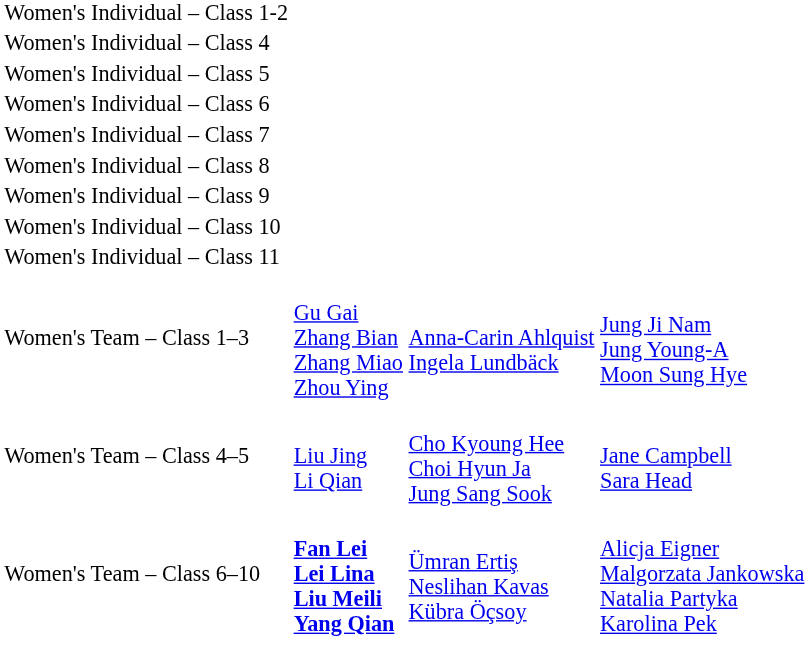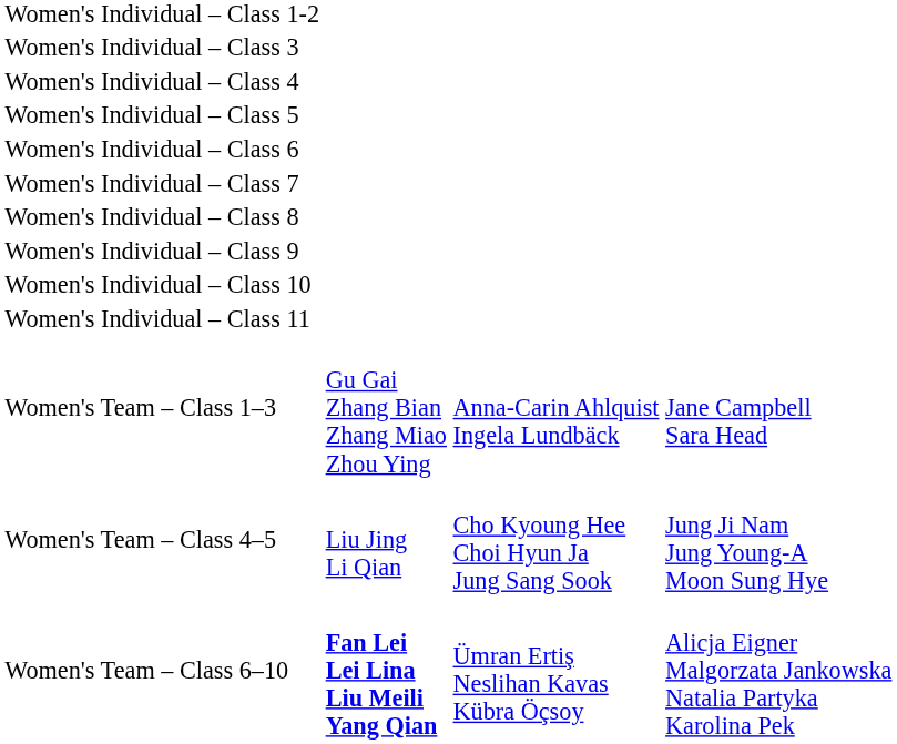+ row: Women's Individual – Class 3
Women's Team – Class 1–3 | column 4: Jung Ji Nam Jung Young-A Moon Sung Hye -> Jane Campbell Sara Head
Women's Team – Class 4–5 | column 4: Jane Campbell Sara Head -> Jung Ji Nam Jung Young-A Moon Sung Hye
